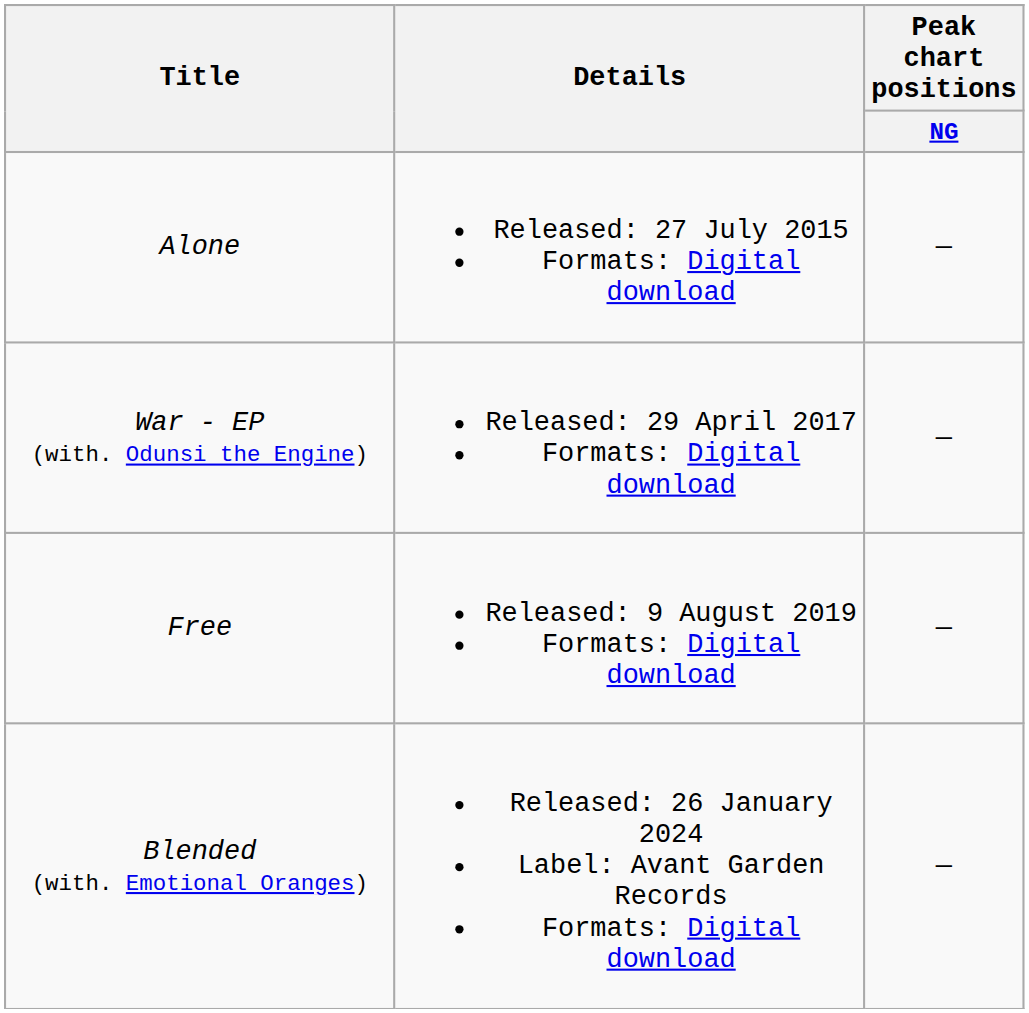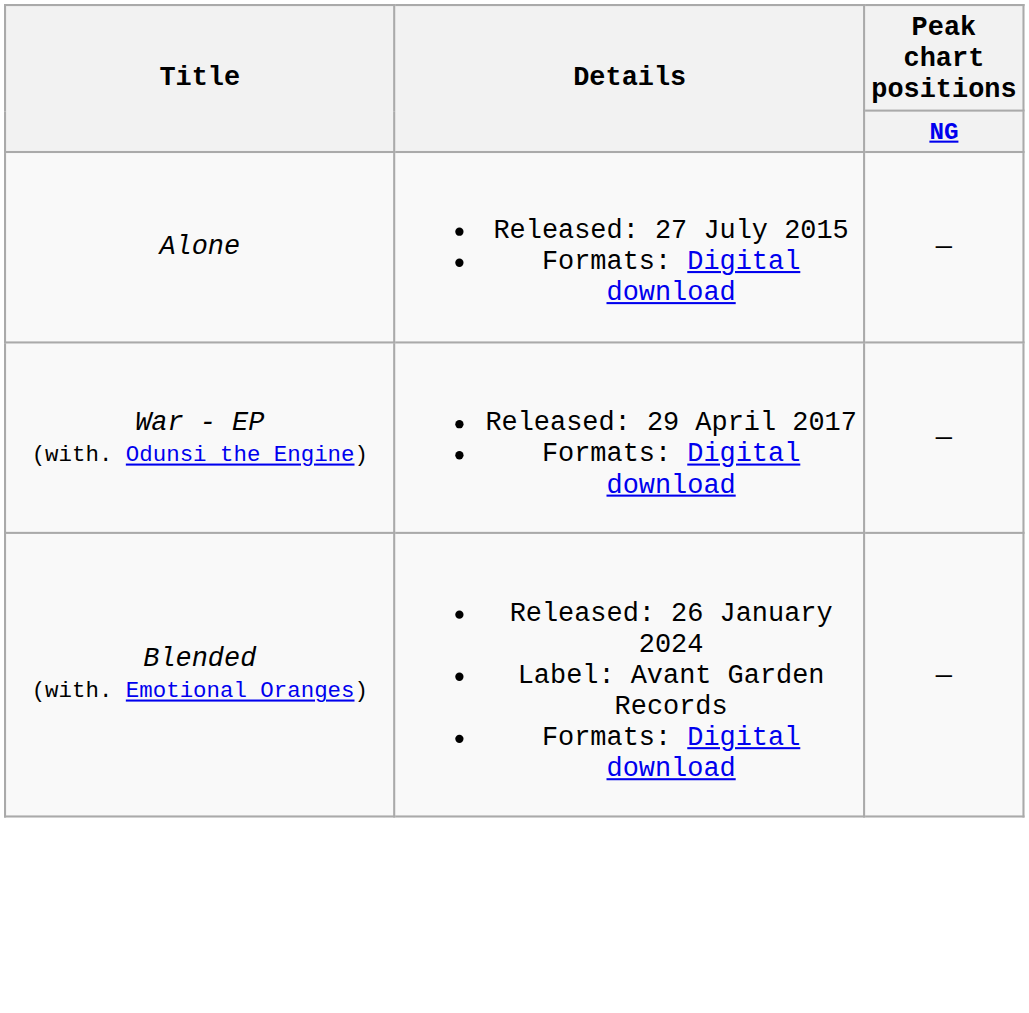- row: Free | Released: 9 August 2019 Formats: Digital download | —
